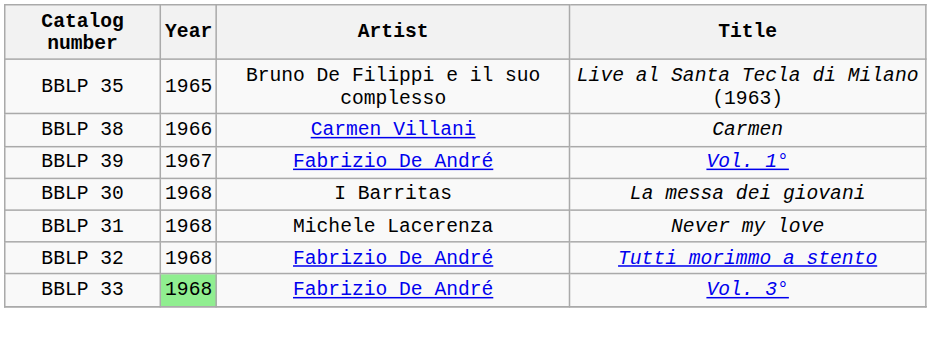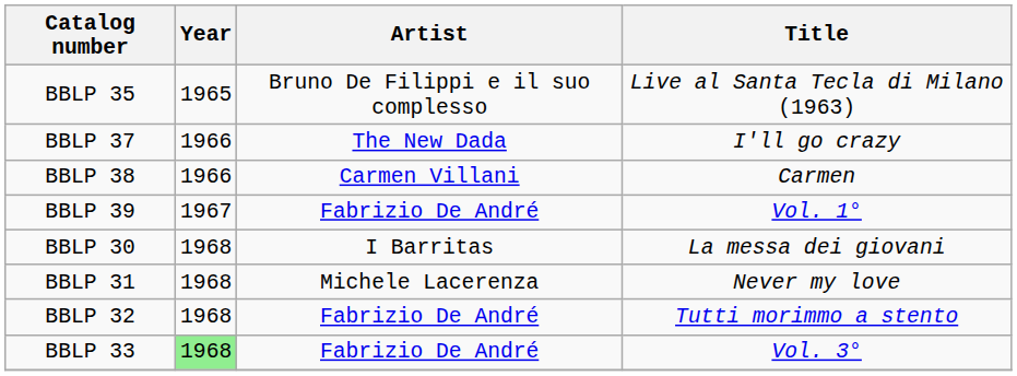+ row: BBLP 37 | 1966 | The New Dada | I'll go crazy
